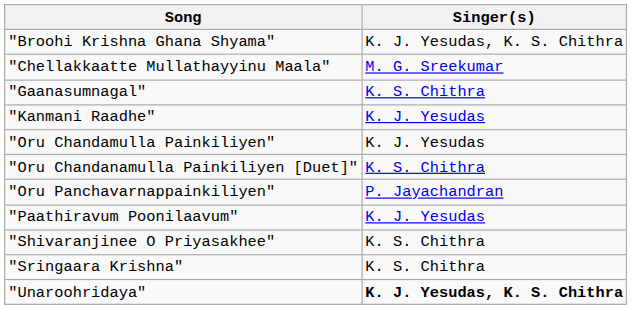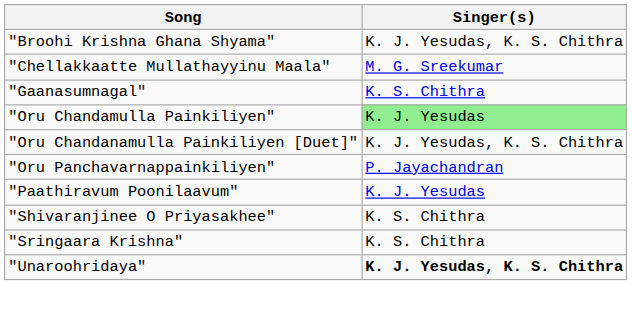- row: "Kanmani Raadhe" | K. J. Yesudas
"Oru Chandamulla Painkiliyen" | Singer(s): no background -> lightgreen background
"Oru Chandanamulla Painkiliyen [Duet]" | Singer(s): K. S. Chithra -> K. J. Yesudas, K. S. Chithra
